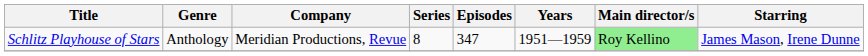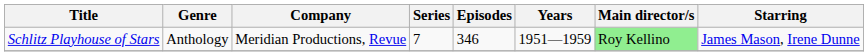Schlitz Playhouse of Stars | Series: 8 -> 7
Schlitz Playhouse of Stars | Episodes: 347 -> 346
